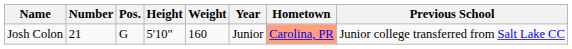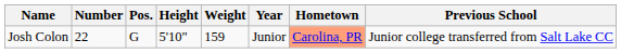Josh Colon | Number: 21 -> 22
Josh Colon | Weight: 160 -> 159
